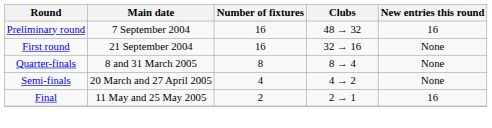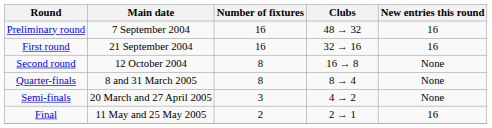First round | New entries this round: None -> 16
+ row: Second round | 12 October 2004 | 8 | 16 → 8 | None
Semi-finals | Number of fixtures: 4 -> 3
